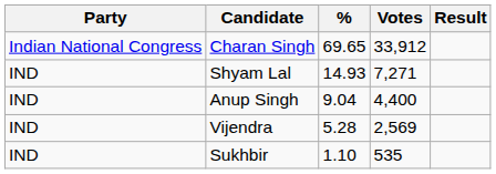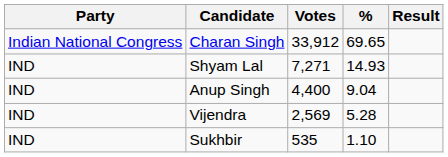columns swapped: Votes <-> %
